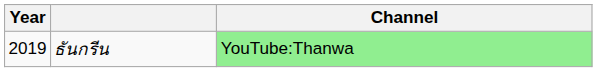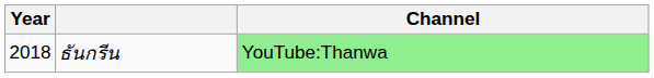ธันกรีน | Year: 2019 -> 2018
